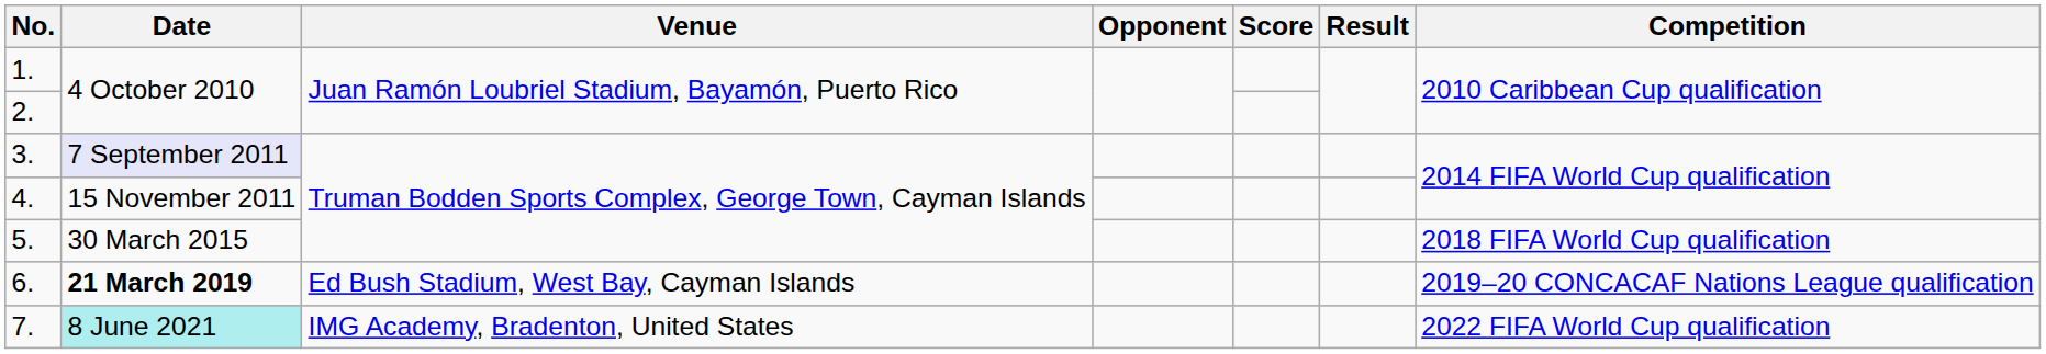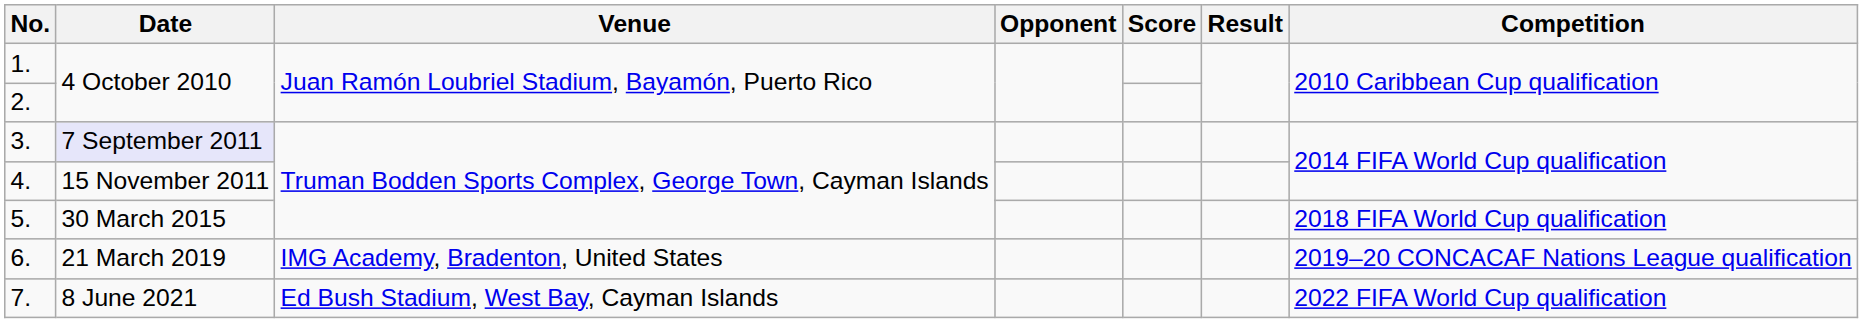6. | Date: bold -> normal
6. | Venue: Ed Bush Stadium, West Bay, Cayman Islands -> IMG Academy, Bradenton, United States
7. | Date: paleturquoise background -> no background
7. | Venue: IMG Academy, Bradenton, United States -> Ed Bush Stadium, West Bay, Cayman Islands
